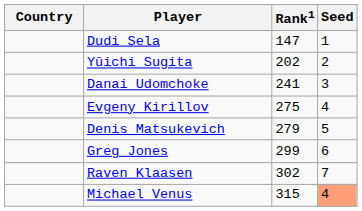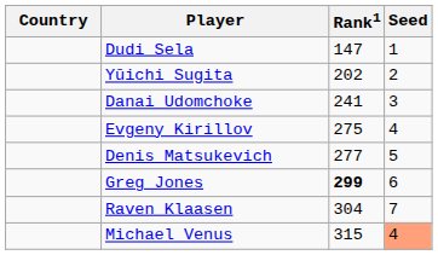Denis Matsukevich | Rank1: 279 -> 277
Greg Jones | Rank1: normal -> bold
Raven Klaasen | Rank1: 302 -> 304
